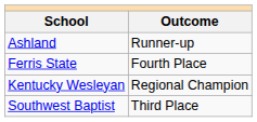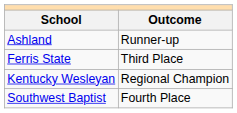Ferris State | Outcome: Fourth Place -> Third Place
Southwest Baptist | Outcome: Third Place -> Fourth Place
